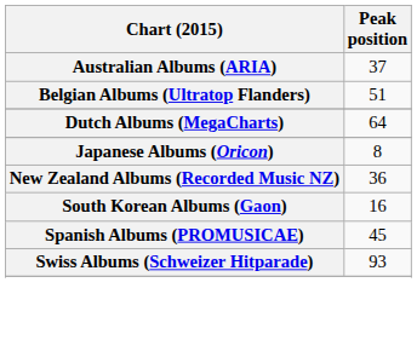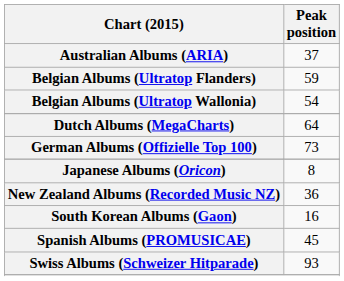Belgian Albums (Ultratop Flanders) | Peak position: 51 -> 59
+ row: Belgian Albums (Ultratop Wallonia) | 54
+ row: German Albums (Offizielle Top 100) | 73
